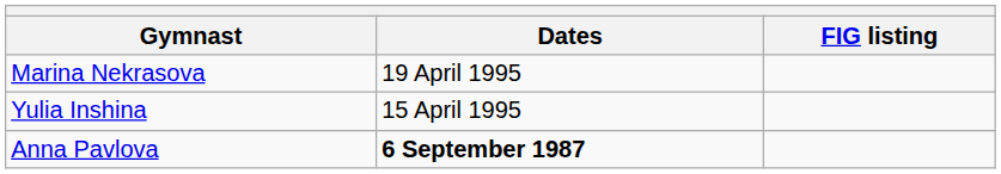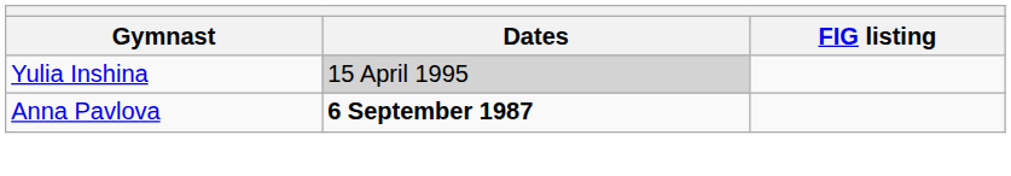- row: Marina Nekrasova | 19 April 1995
Yulia Inshina | Dates: no background -> lightgrey background
